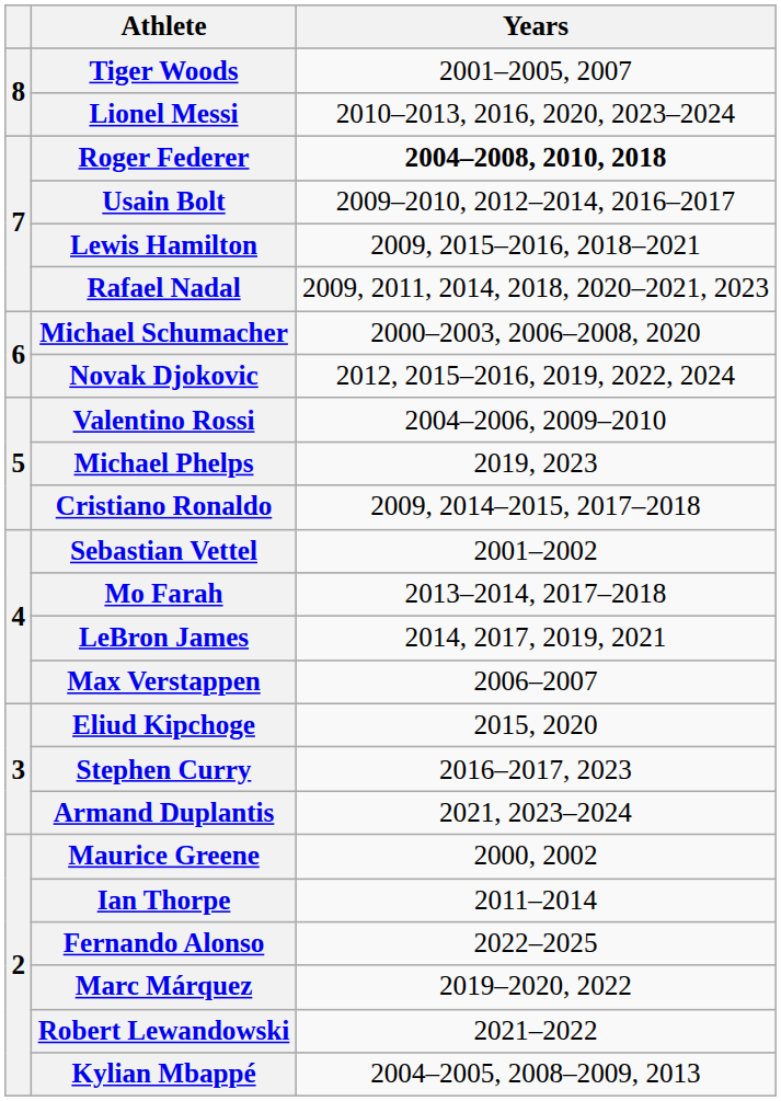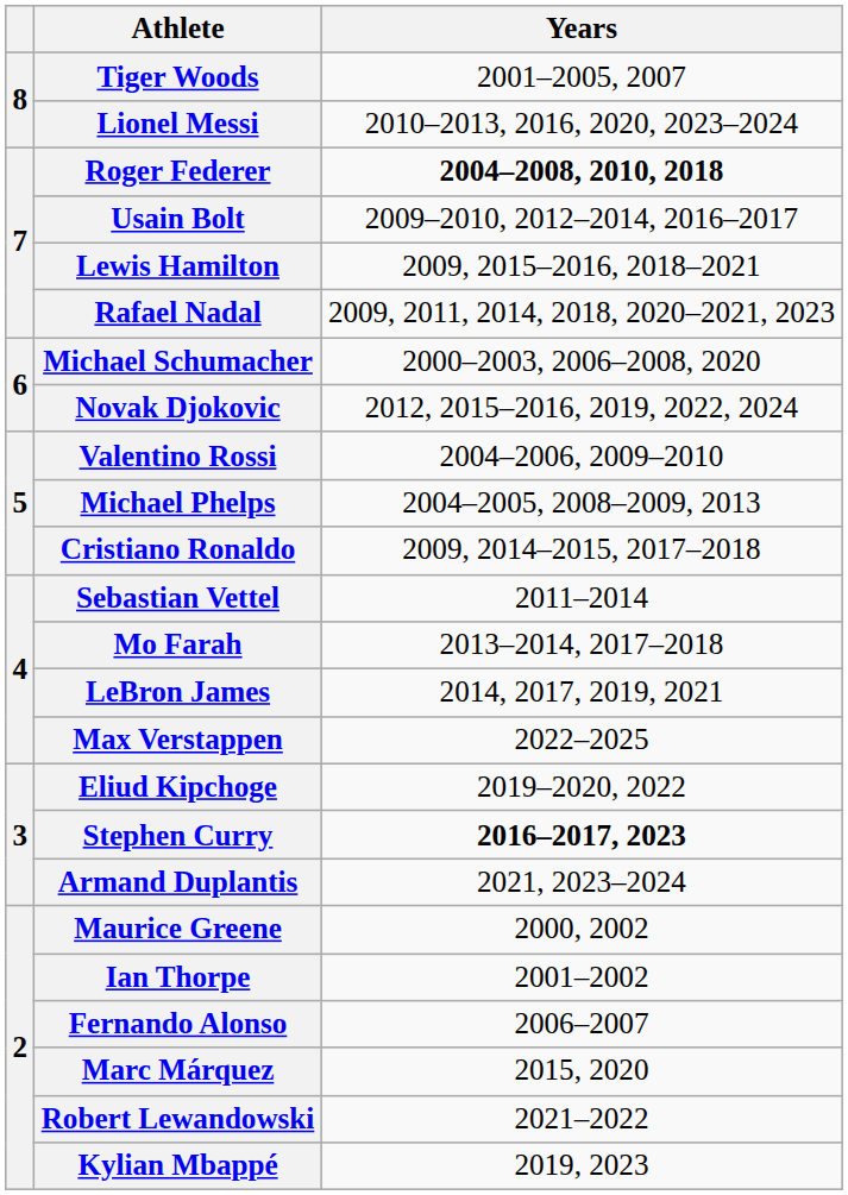Michael Phelps | Years: 2019, 2023 -> 2004–2005, 2008–2009, 2013
Sebastian Vettel | Years: 2001–2002 -> 2011–2014
Max Verstappen | Years: 2006–2007 -> 2022–2025
Eliud Kipchoge | Years: 2015, 2020 -> 2019–2020, 2022
Stephen Curry | Years: normal -> bold
Ian Thorpe | Years: 2011–2014 -> 2001–2002
Fernando Alonso | Years: 2022–2025 -> 2006–2007
Marc Márquez | Years: 2019–2020, 2022 -> 2015, 2020
Kylian Mbappé | Years: 2004–2005, 2008–2009, 2013 -> 2019, 2023
